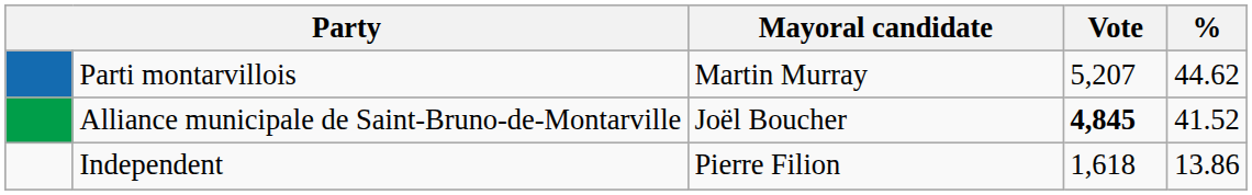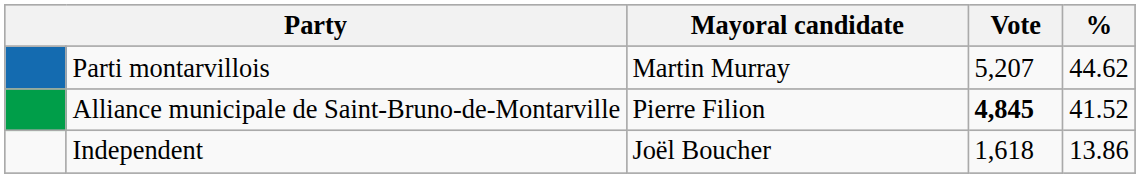Alliance municipale de Saint-Bruno-de-Montarville | Mayoral candidate: Joël Boucher -> Pierre Filion
Independent | Mayoral candidate: Pierre Filion -> Joël Boucher
